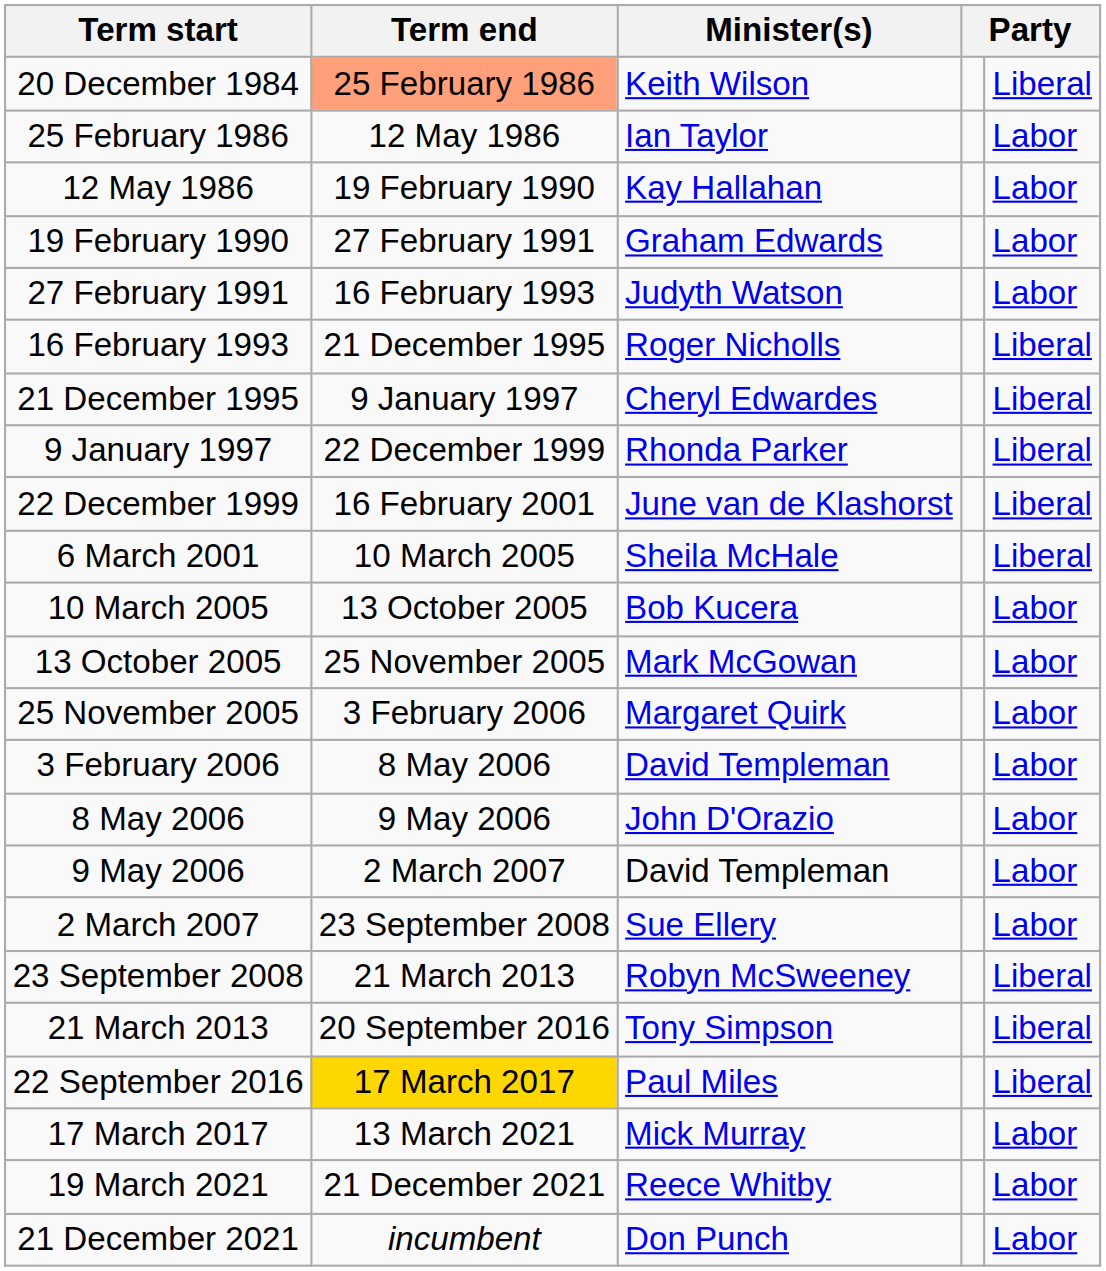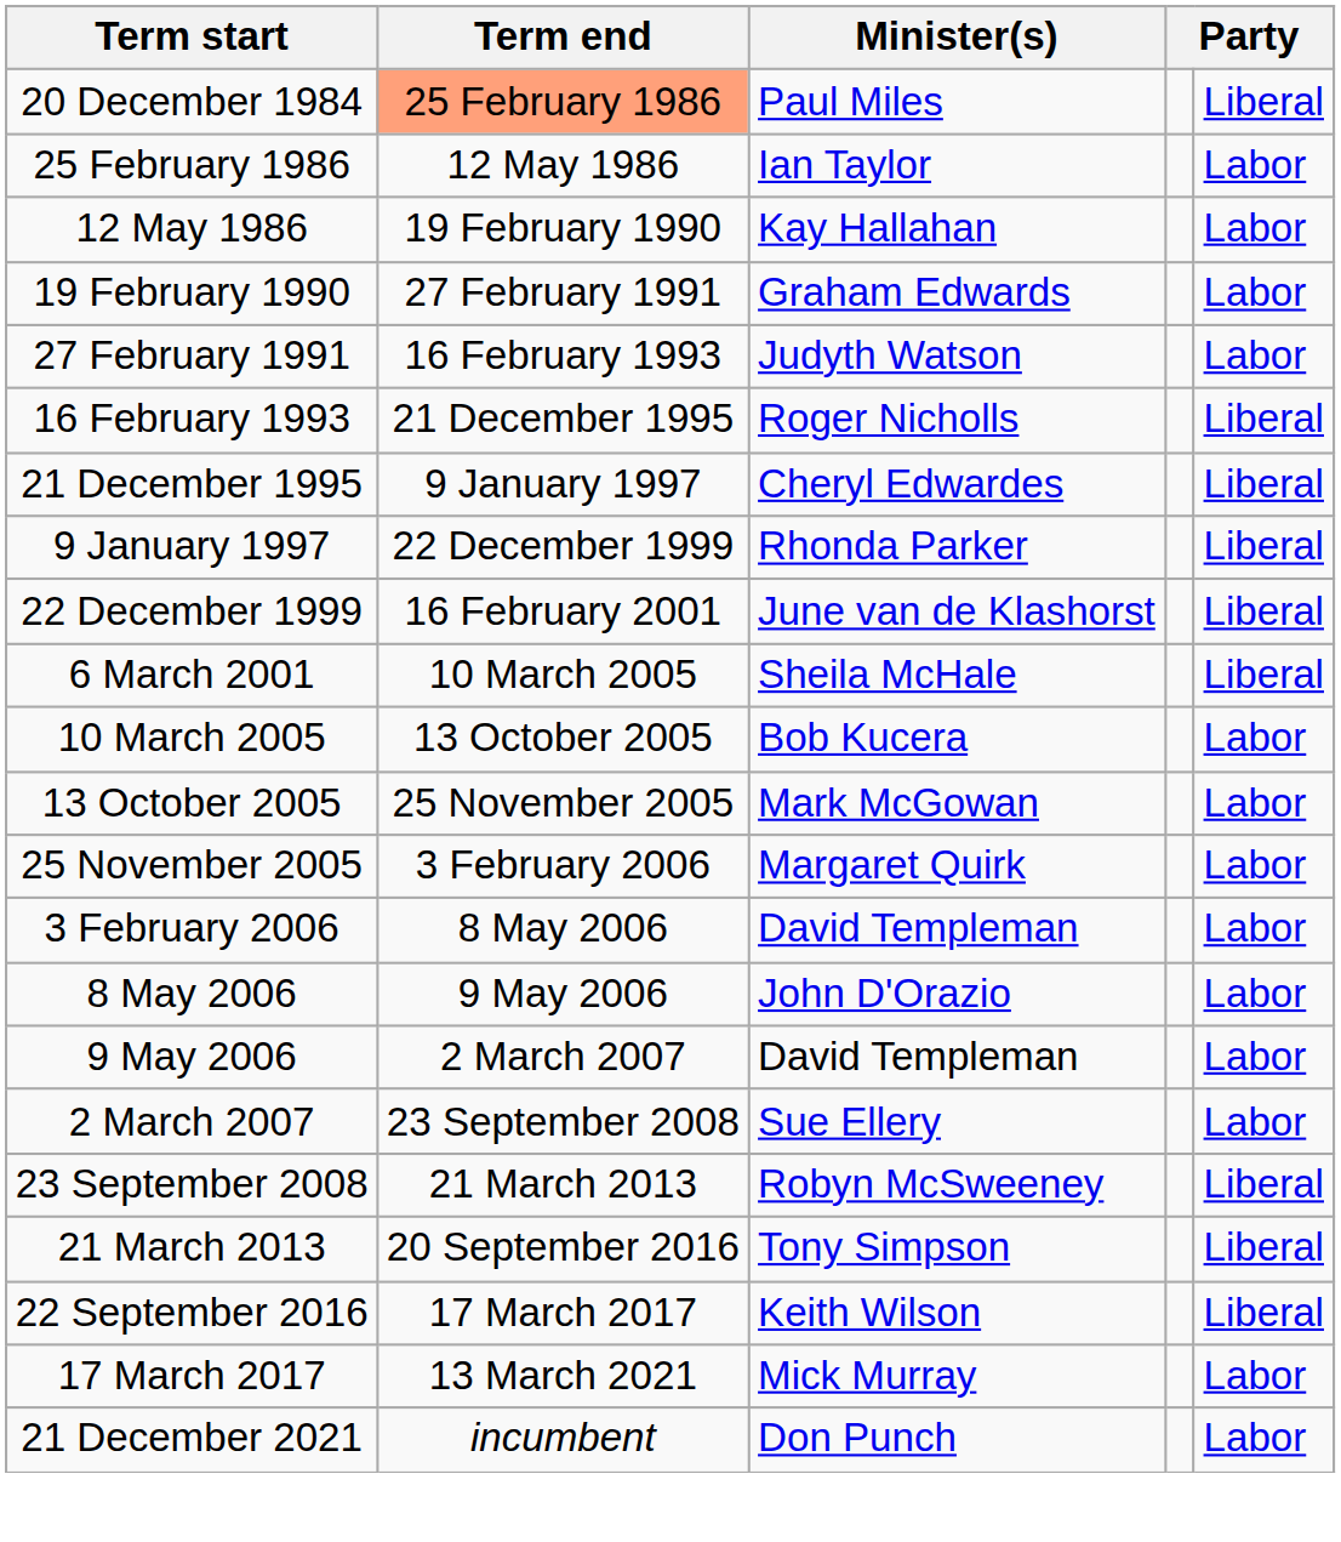20 December 1984 | Minister(s): Keith Wilson -> Paul Miles
22 September 2016 | Term end: gold background -> no background
22 September 2016 | Minister(s): Paul Miles -> Keith Wilson
- row: 19 March 2021 | 21 December 2021 | Reece Whitby | Labor
